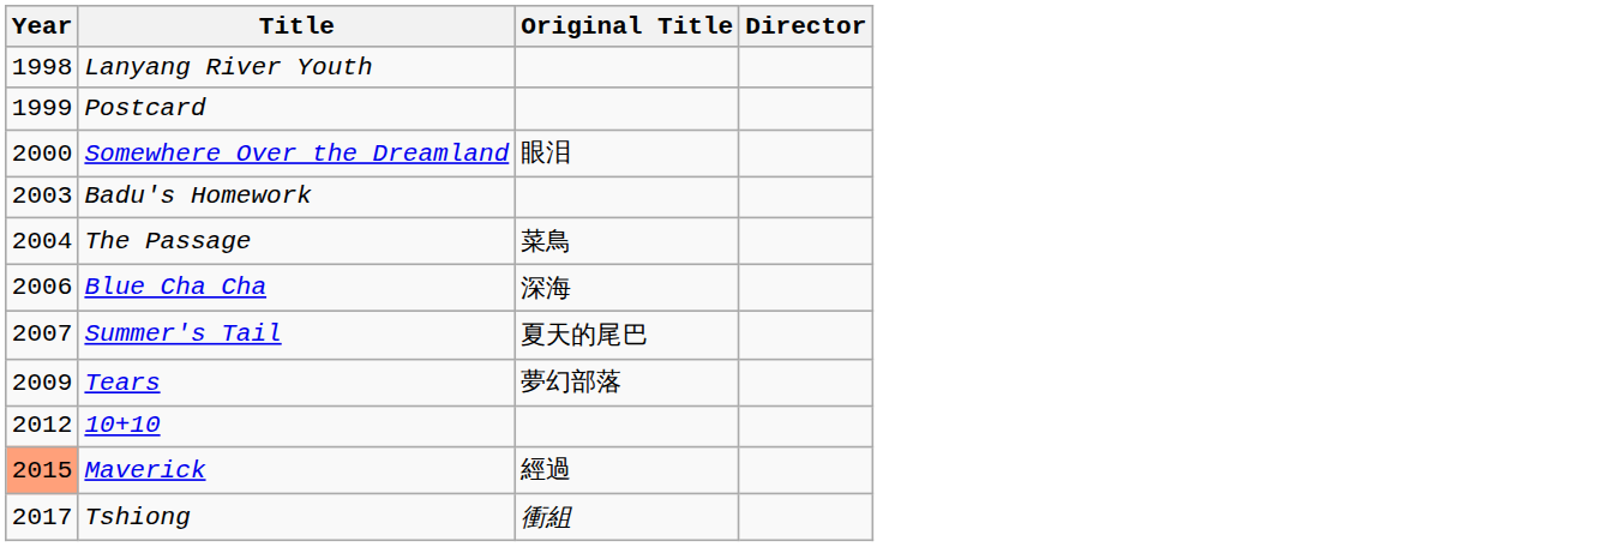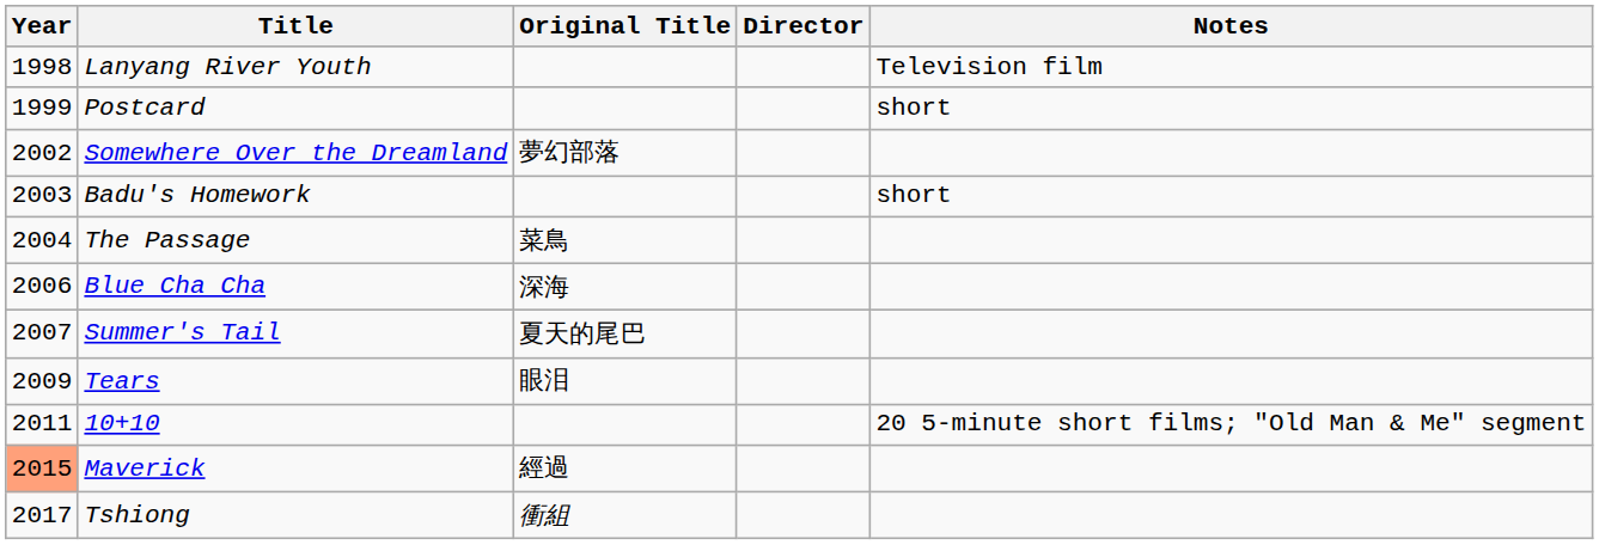+ column: Notes | Television film | short | short | 20 5-minute short films; "Old Man & Me" segment
Somewhere Over the Dreamland | Year: 2000 -> 2002
Somewhere Over the Dreamland | Original Title: 眼泪 -> 夢幻部落
Tears | Original Title: 夢幻部落 -> 眼泪
10+10 | Year: 2012 -> 2011
